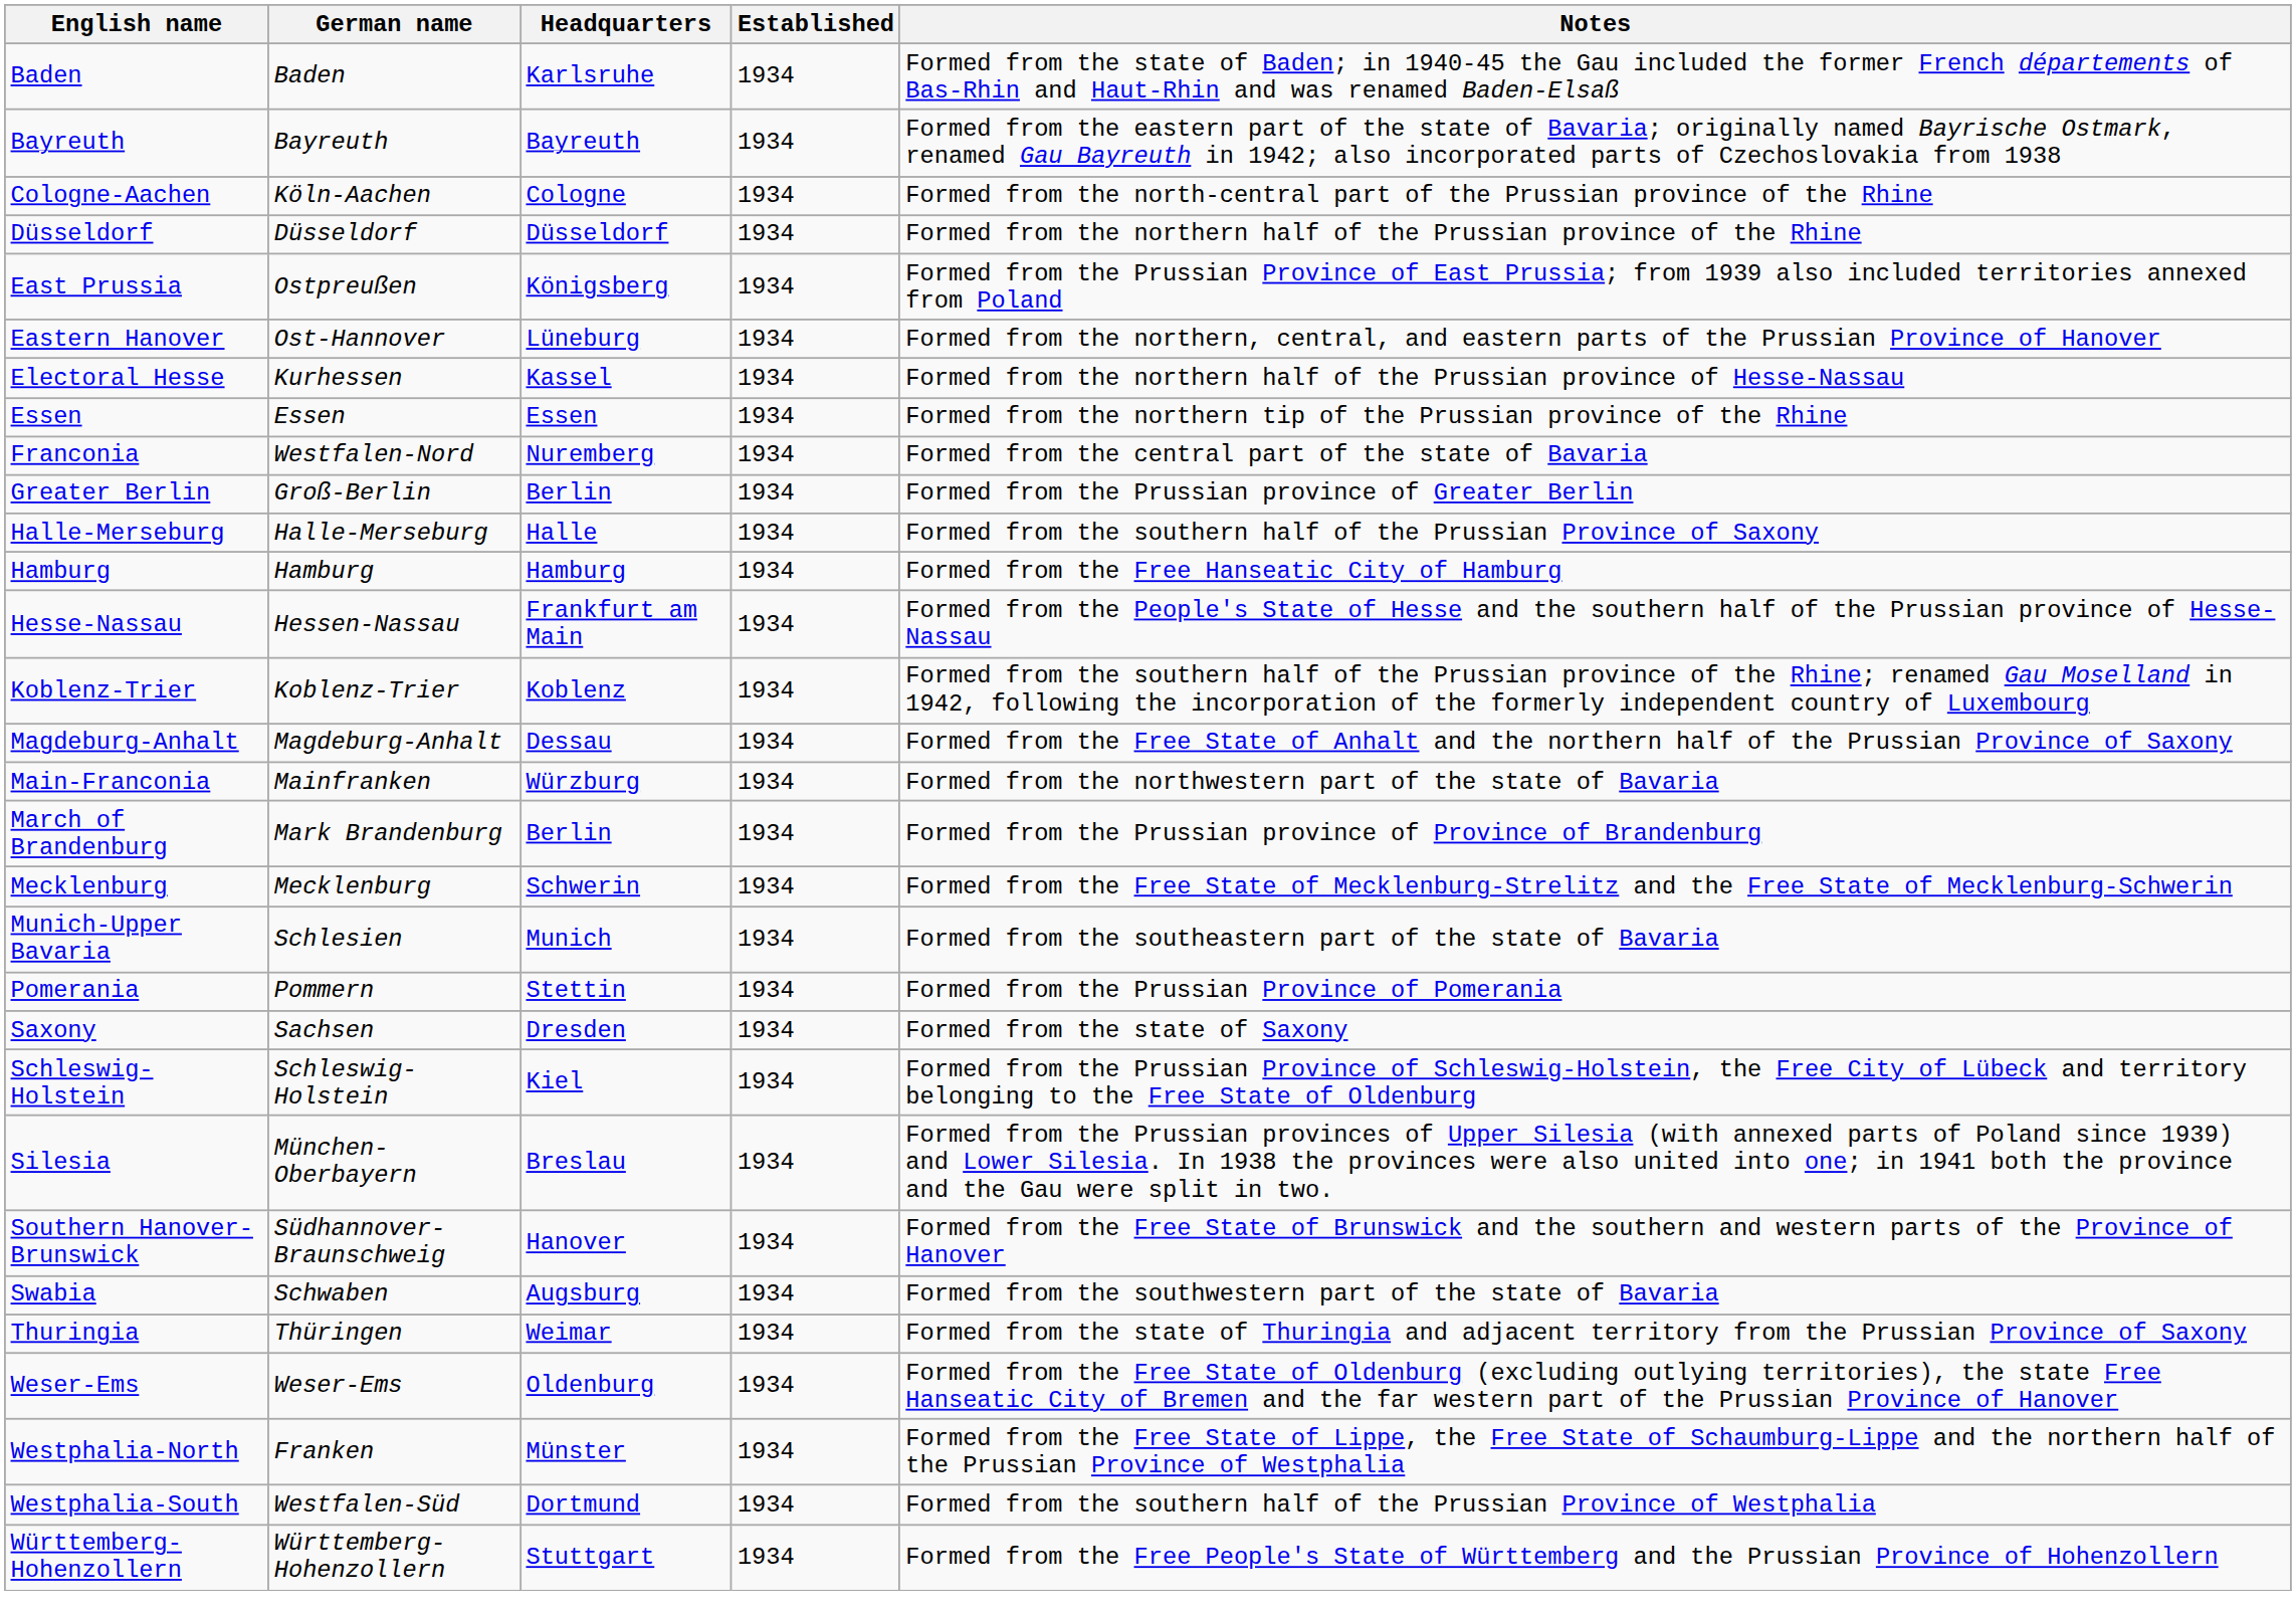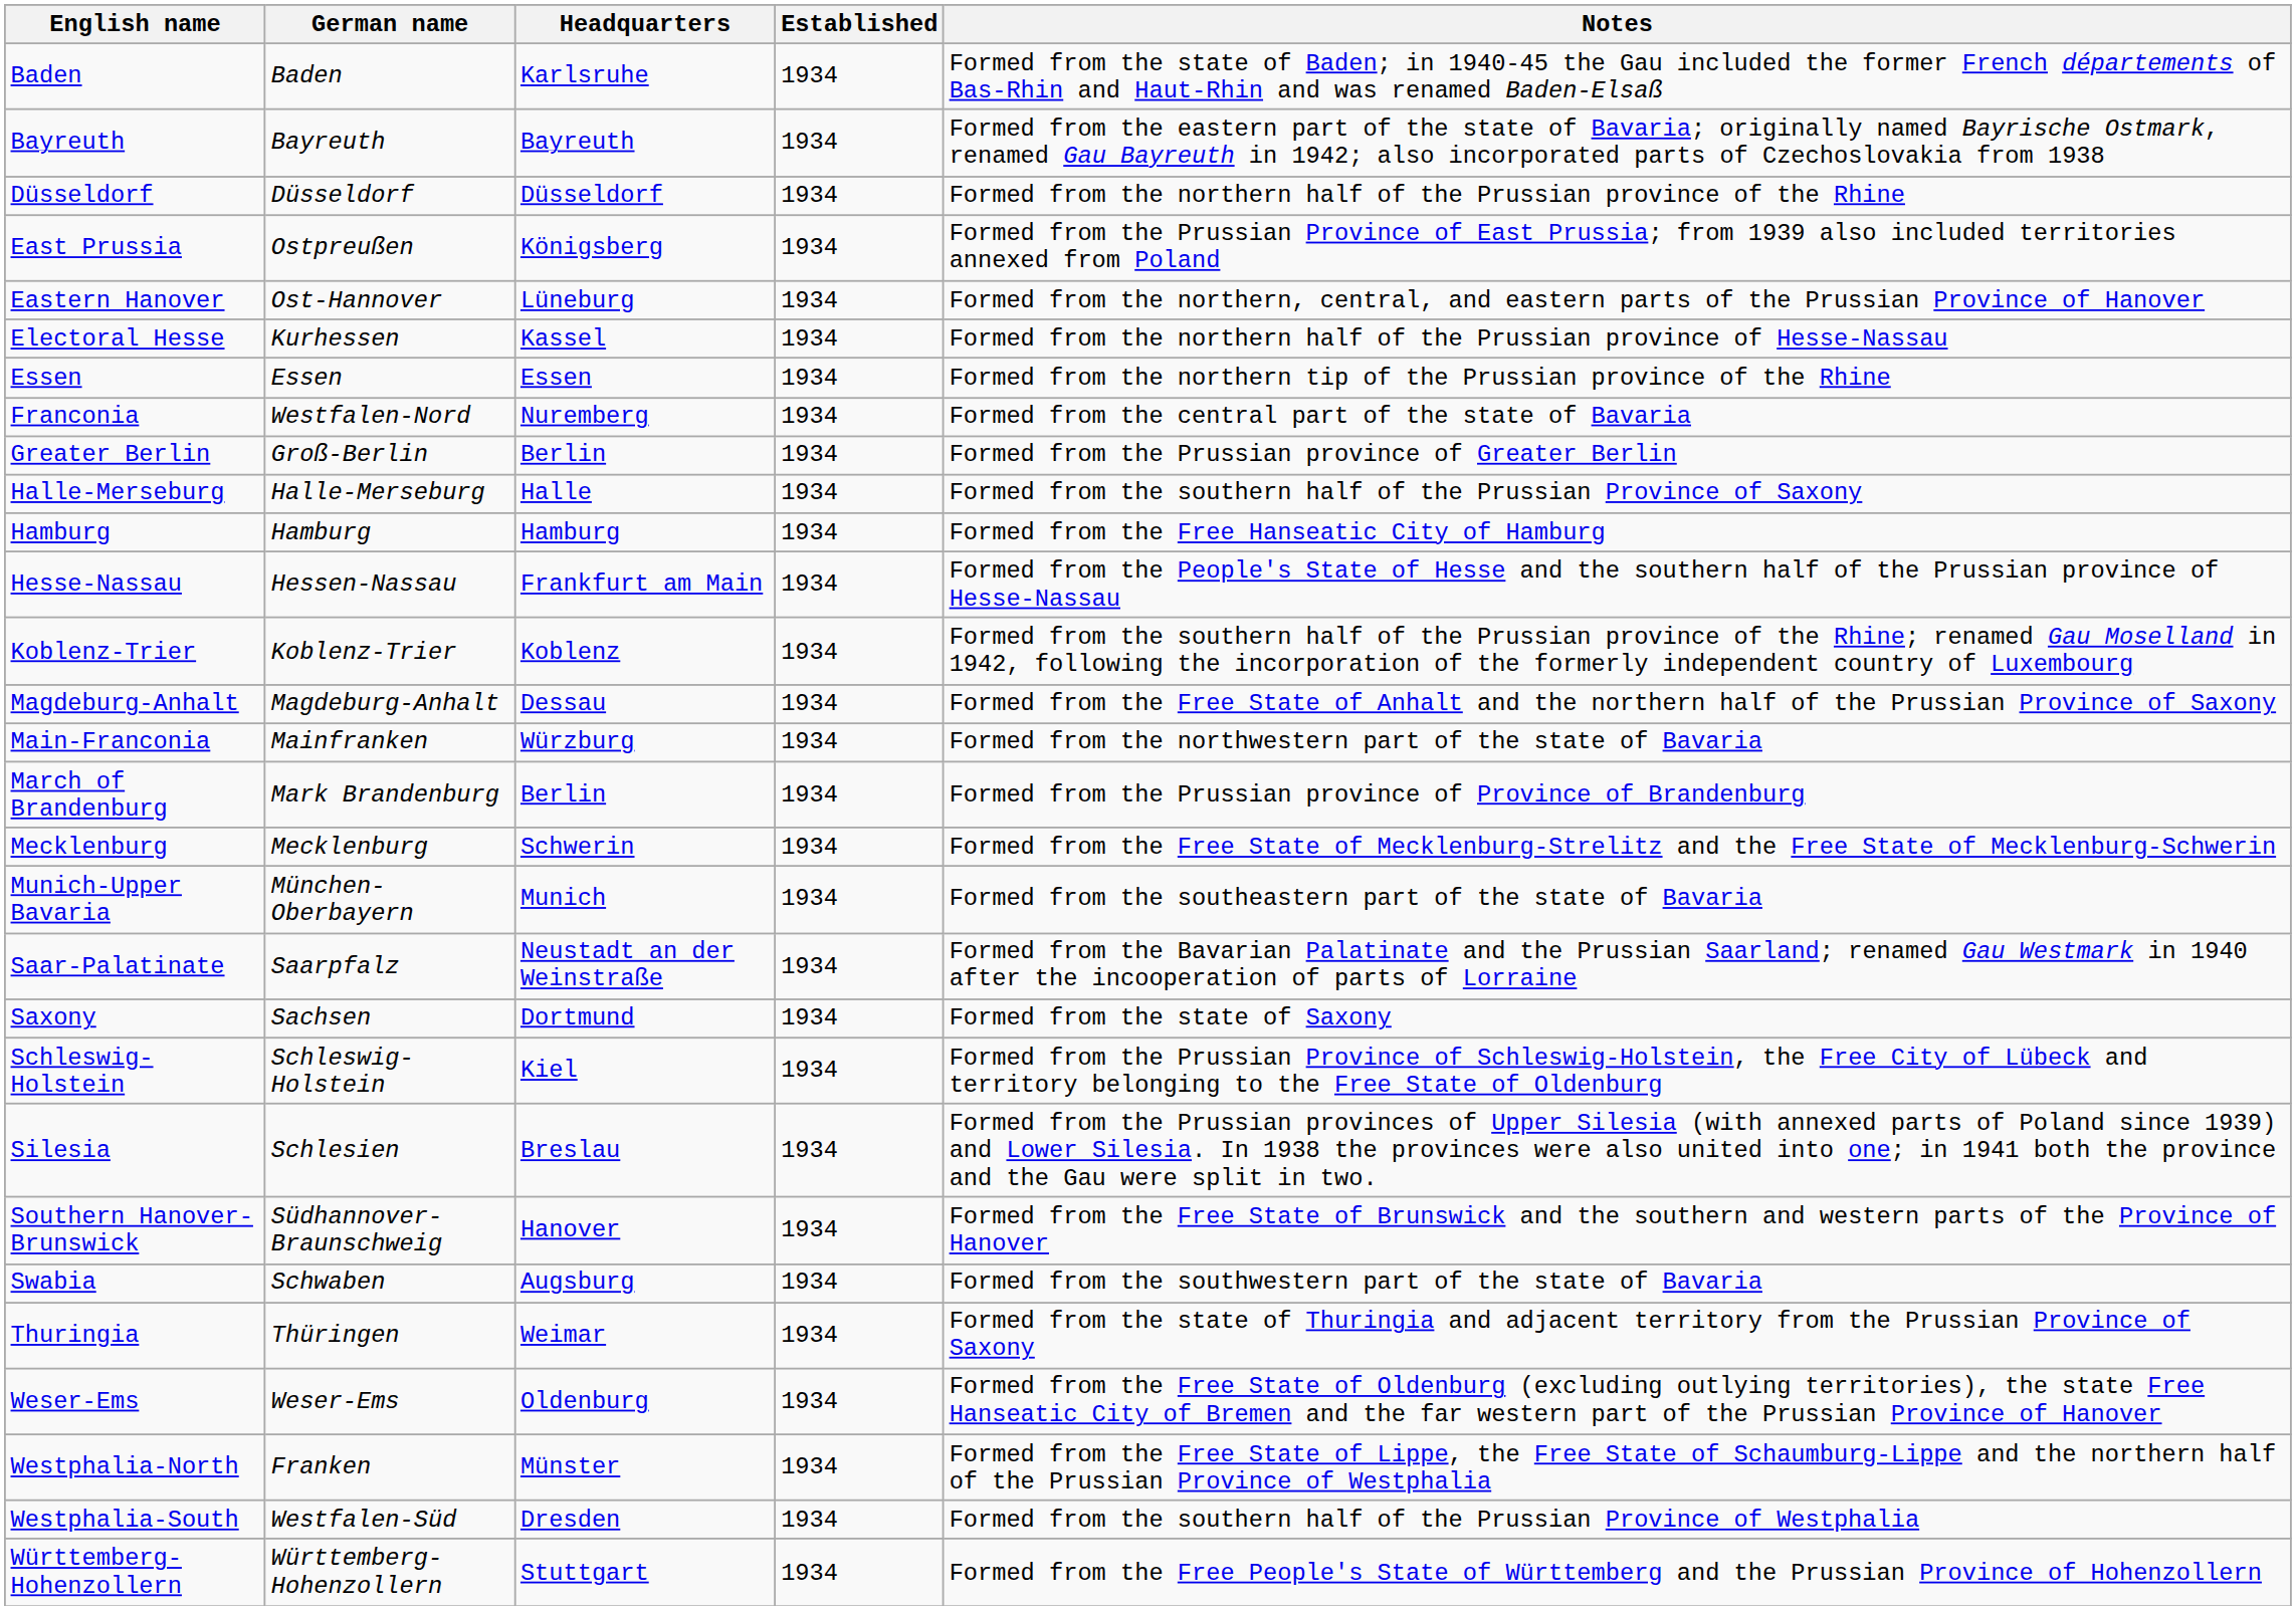- row: Cologne-Aachen | Köln-Aachen | Cologne | 1934 | Formed from the north-central part of the Prussian province of the Rhine
Munich-Upper Bavaria | German name: Schlesien -> München-Oberbayern
- row: Pomerania | Pommern | Stettin | 1934 | Formed from the Prussian Province of Pomerania
+ row: Saar-Palatinate | Saarpfalz | Neustadt an der Weinstraße | 1934 | Formed from the Bavarian Palatinate and the Prussian Saarland; renamed Gau Westmark in 1940 after the incooperation of parts of Lorraine
Saxony | Headquarters: Dresden -> Dortmund
Silesia | German name: München-Oberbayern -> Schlesien
Westphalia-South | Headquarters: Dortmund -> Dresden
